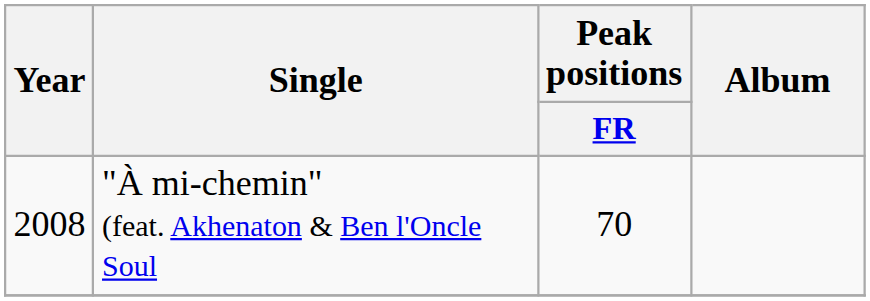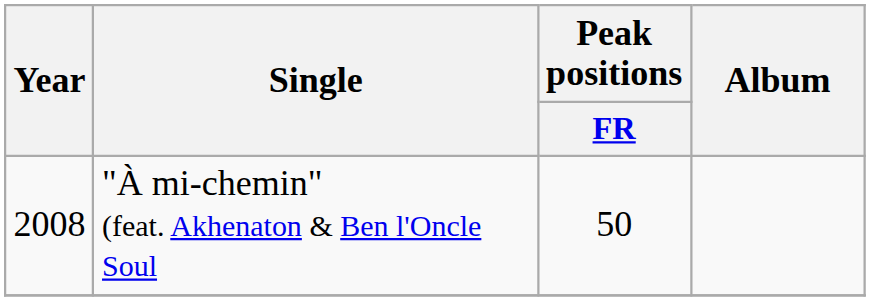"À mi-chemin" (feat. Akhenaton & Ben l'Oncle Soul | Peak positions / FR: 70 -> 50
